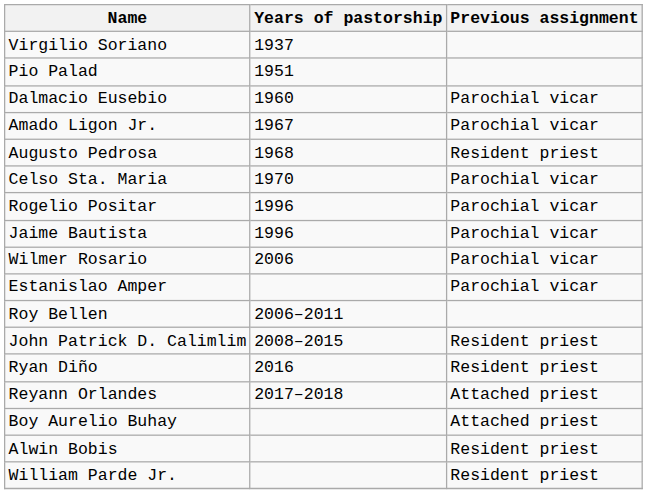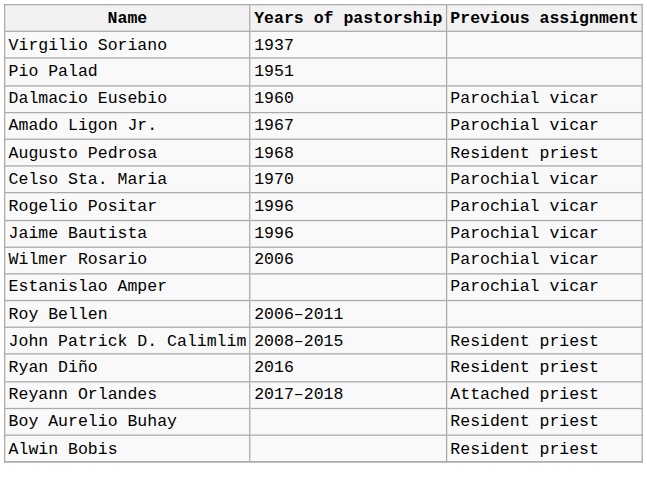Boy Aurelio Buhay | Previous assignment: Attached priest -> Resident priest
- row: William Parde Jr. | Resident priest
